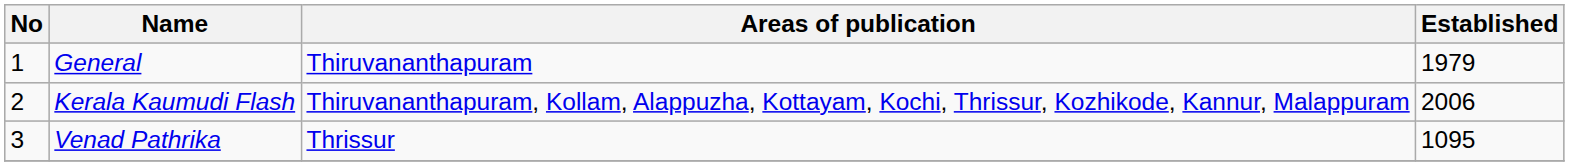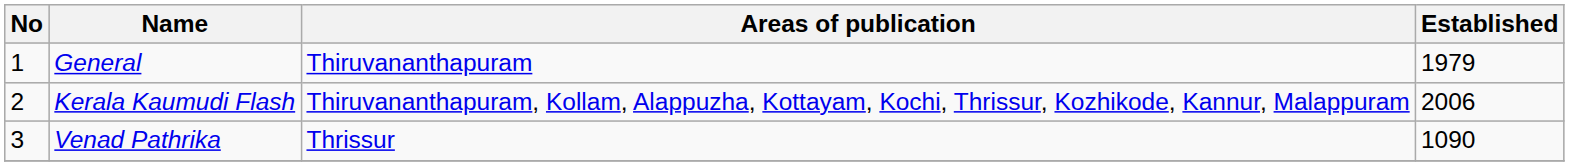Venad Pathrika | Established: 1095 -> 1090
